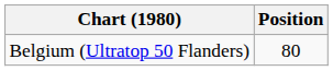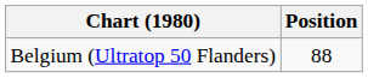Belgium (Ultratop 50 Flanders) | Position: 80 -> 88
